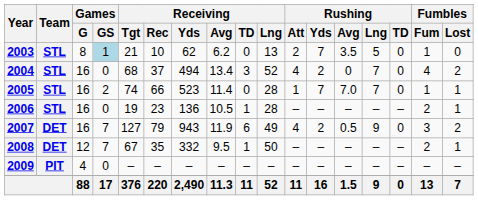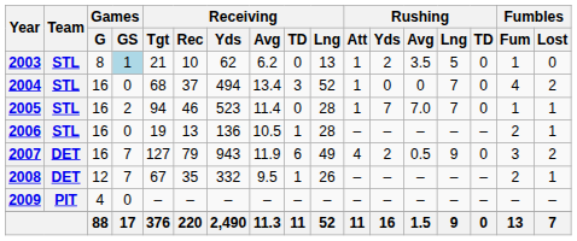2003 | Rushing / Att: 2 -> 1
2003 | Rushing / Yds: 7 -> 2
2004 | Rushing / Att: 4 -> 1
2004 | Rushing / Yds: 2 -> 0
2005 | Receiving / Tgt: 74 -> 94
2005 | Receiving / Rec: 66 -> 46
2006 | Receiving / Rec: 23 -> 13
2008 | Receiving / Lng: 50 -> 26
